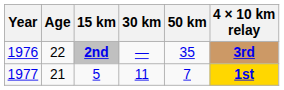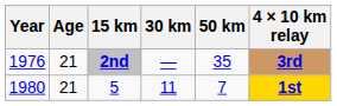2nd | Age: 22 -> 21
5 | Year: 1977 -> 1980
